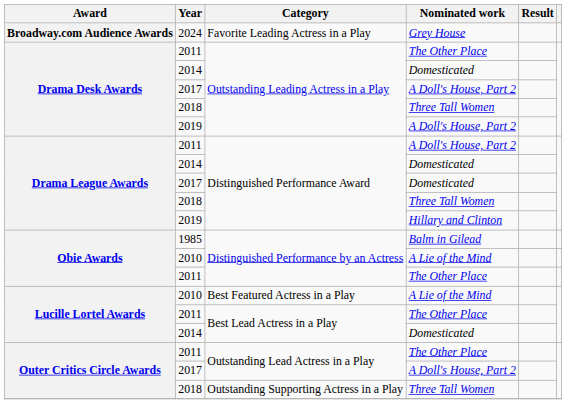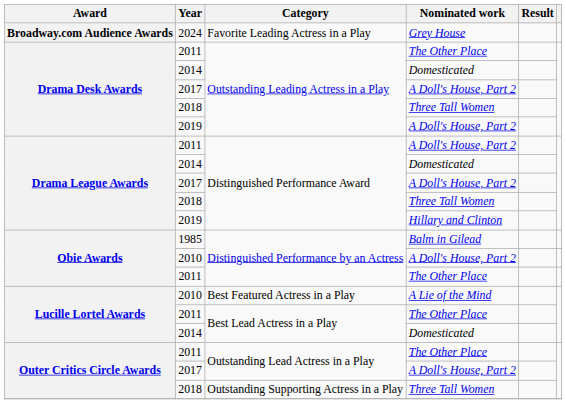2017 / Distinguished Performance Award | Nominated work: Domesticated -> A Doll's House, Part 2
2010 / Distinguished Performance by an Actress | Nominated work: A Lie of the Mind -> A Doll's House, Part 2
